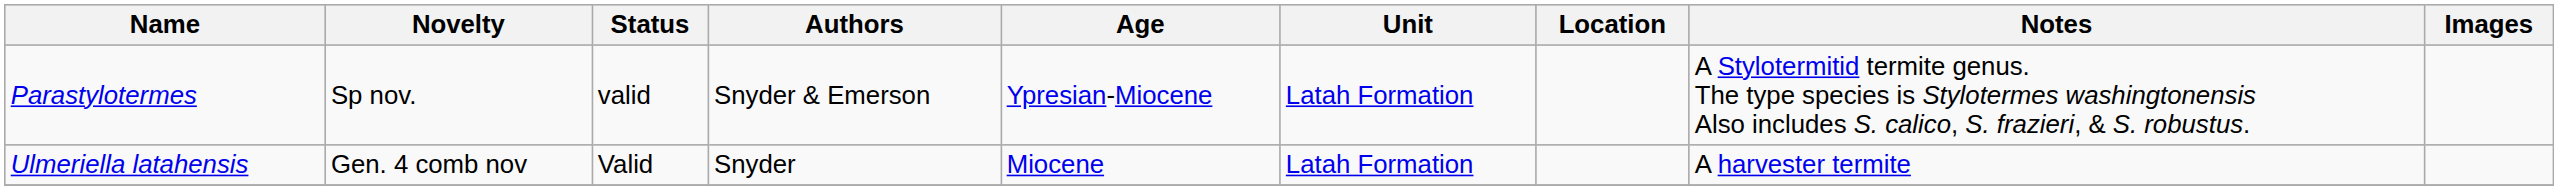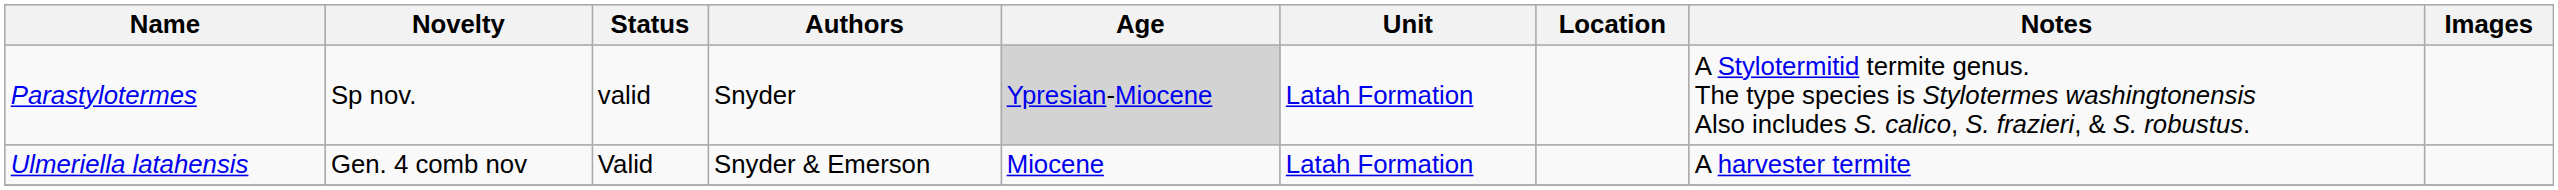Parastylotermes | Authors: Snyder & Emerson -> Snyder
Parastylotermes | Age: no background -> lightgrey background
Ulmeriella latahensis | Authors: Snyder -> Snyder & Emerson
